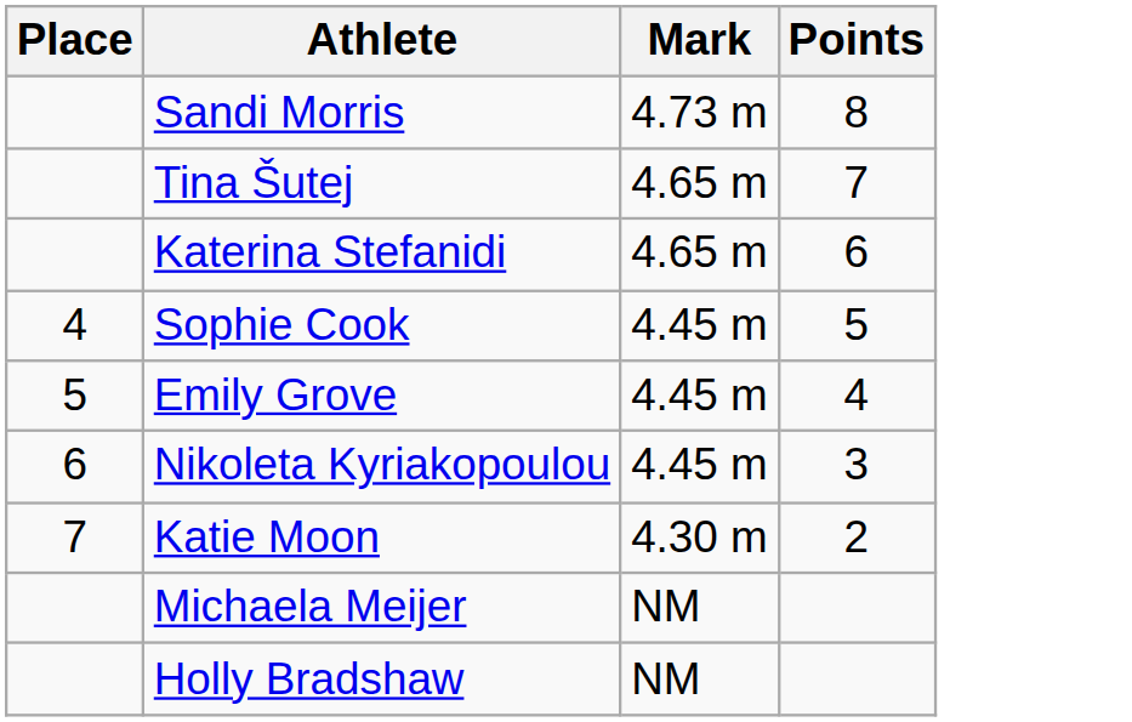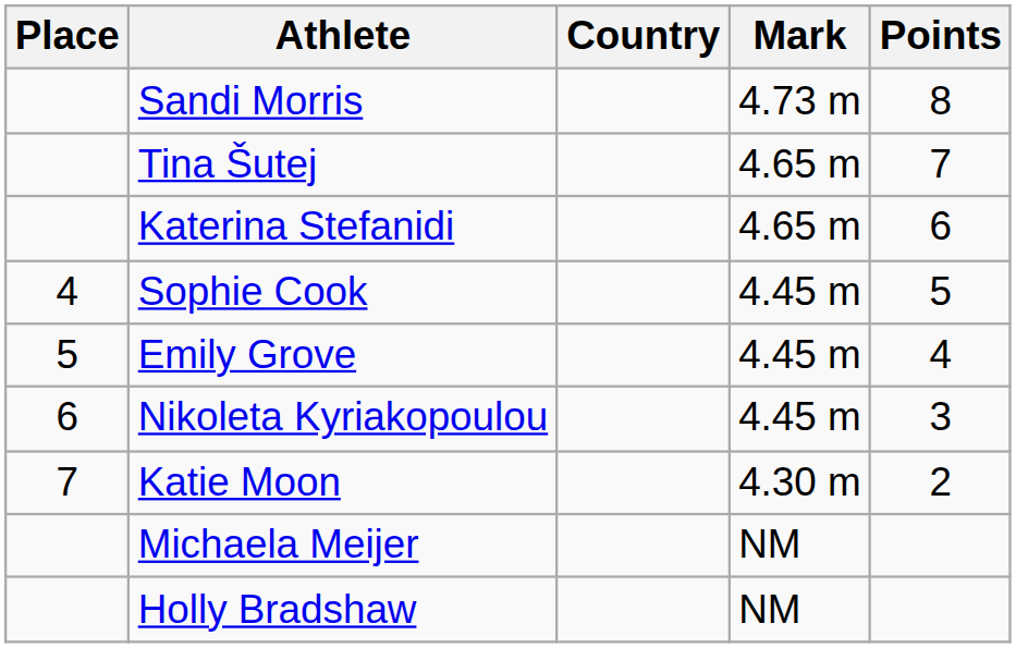+ column: Country
